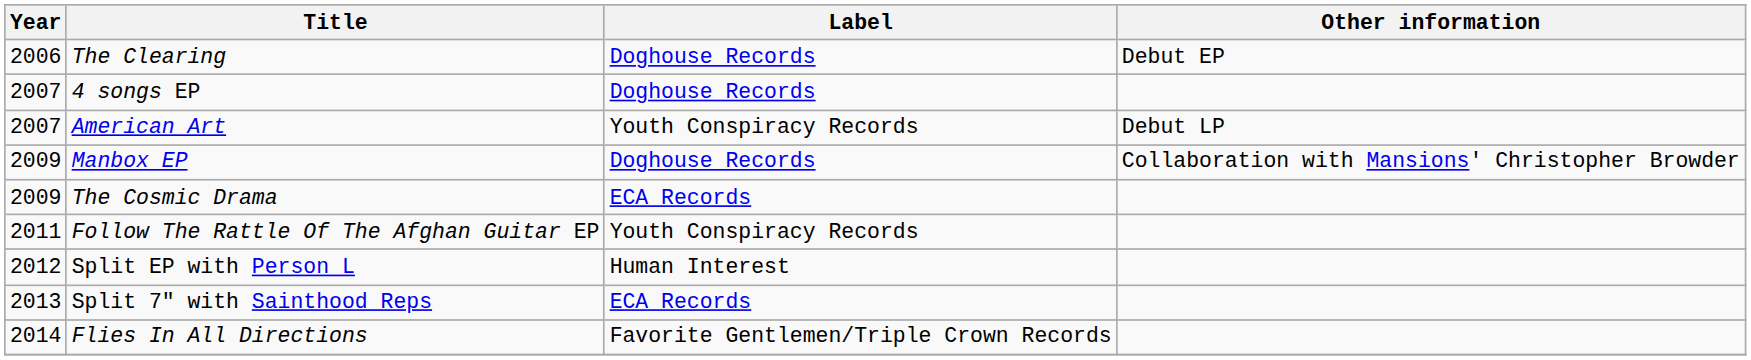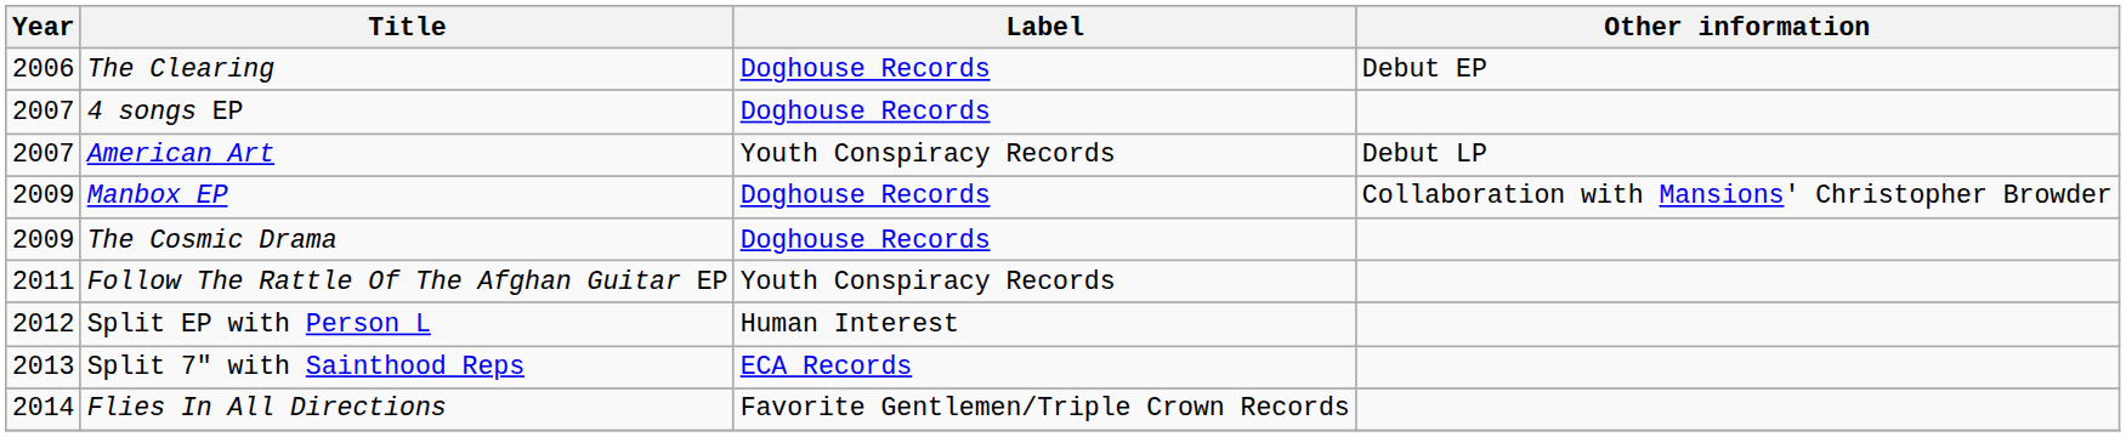The Cosmic Drama | Label: ECA Records -> Doghouse Records
